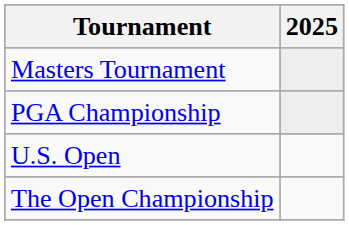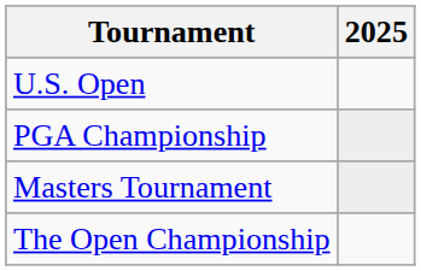rows swapped: Masters Tournament <-> U.S. Open
